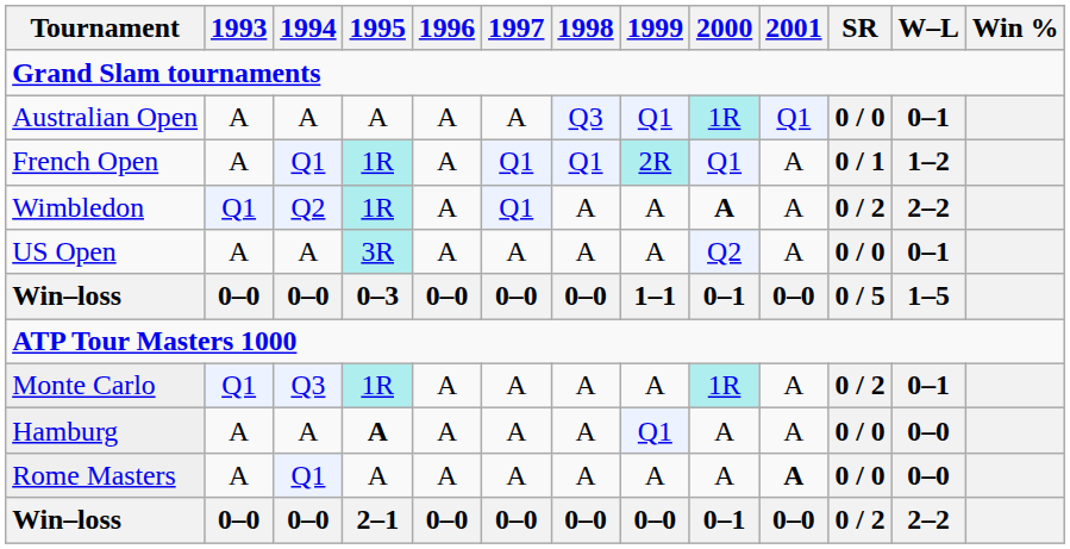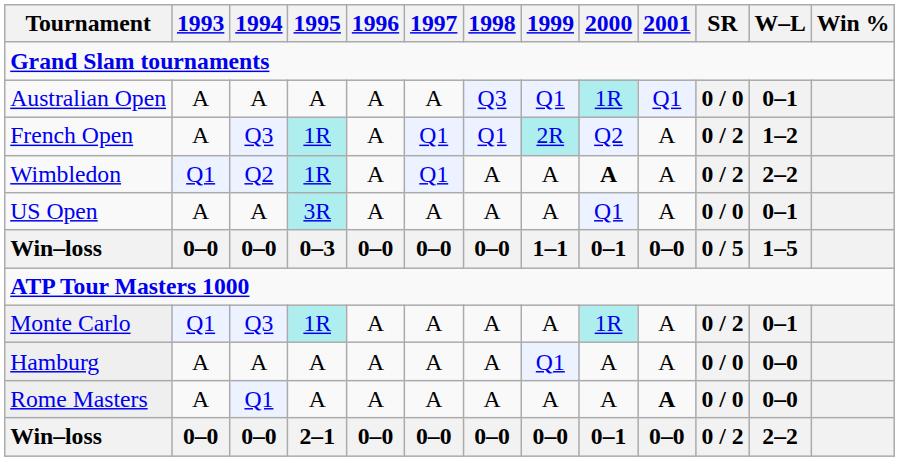French Open | 1994: Q1 -> Q3
French Open | 2000: Q1 -> Q2
French Open | SR: 0 / 1 -> 0 / 2
US Open | 2000: Q2 -> Q1
Hamburg | 1995: bold -> normal
